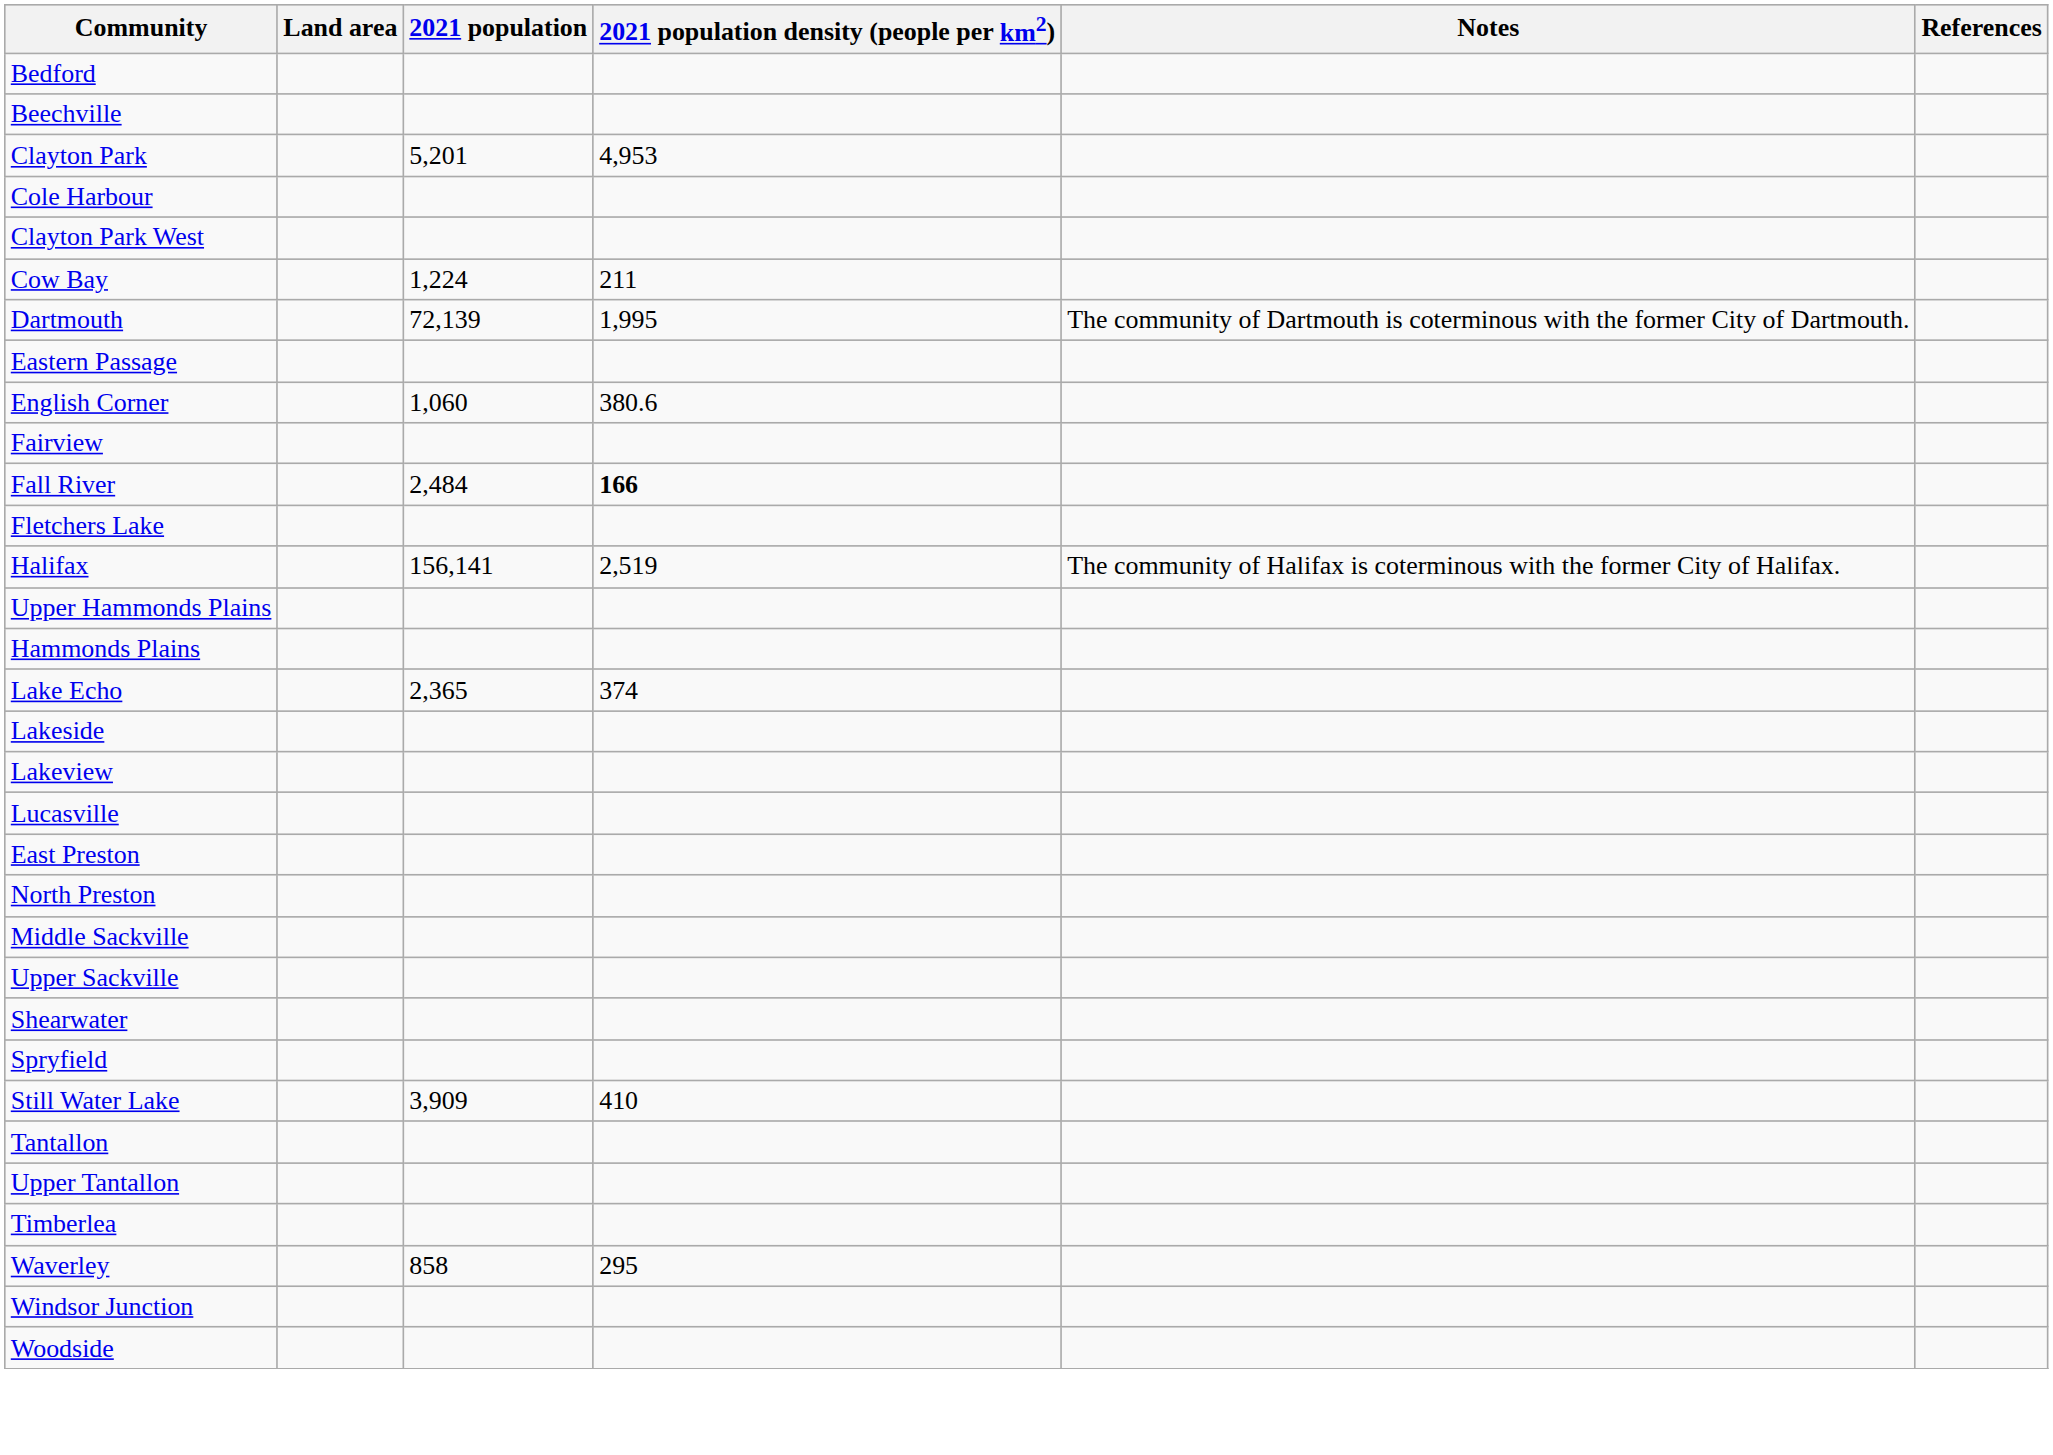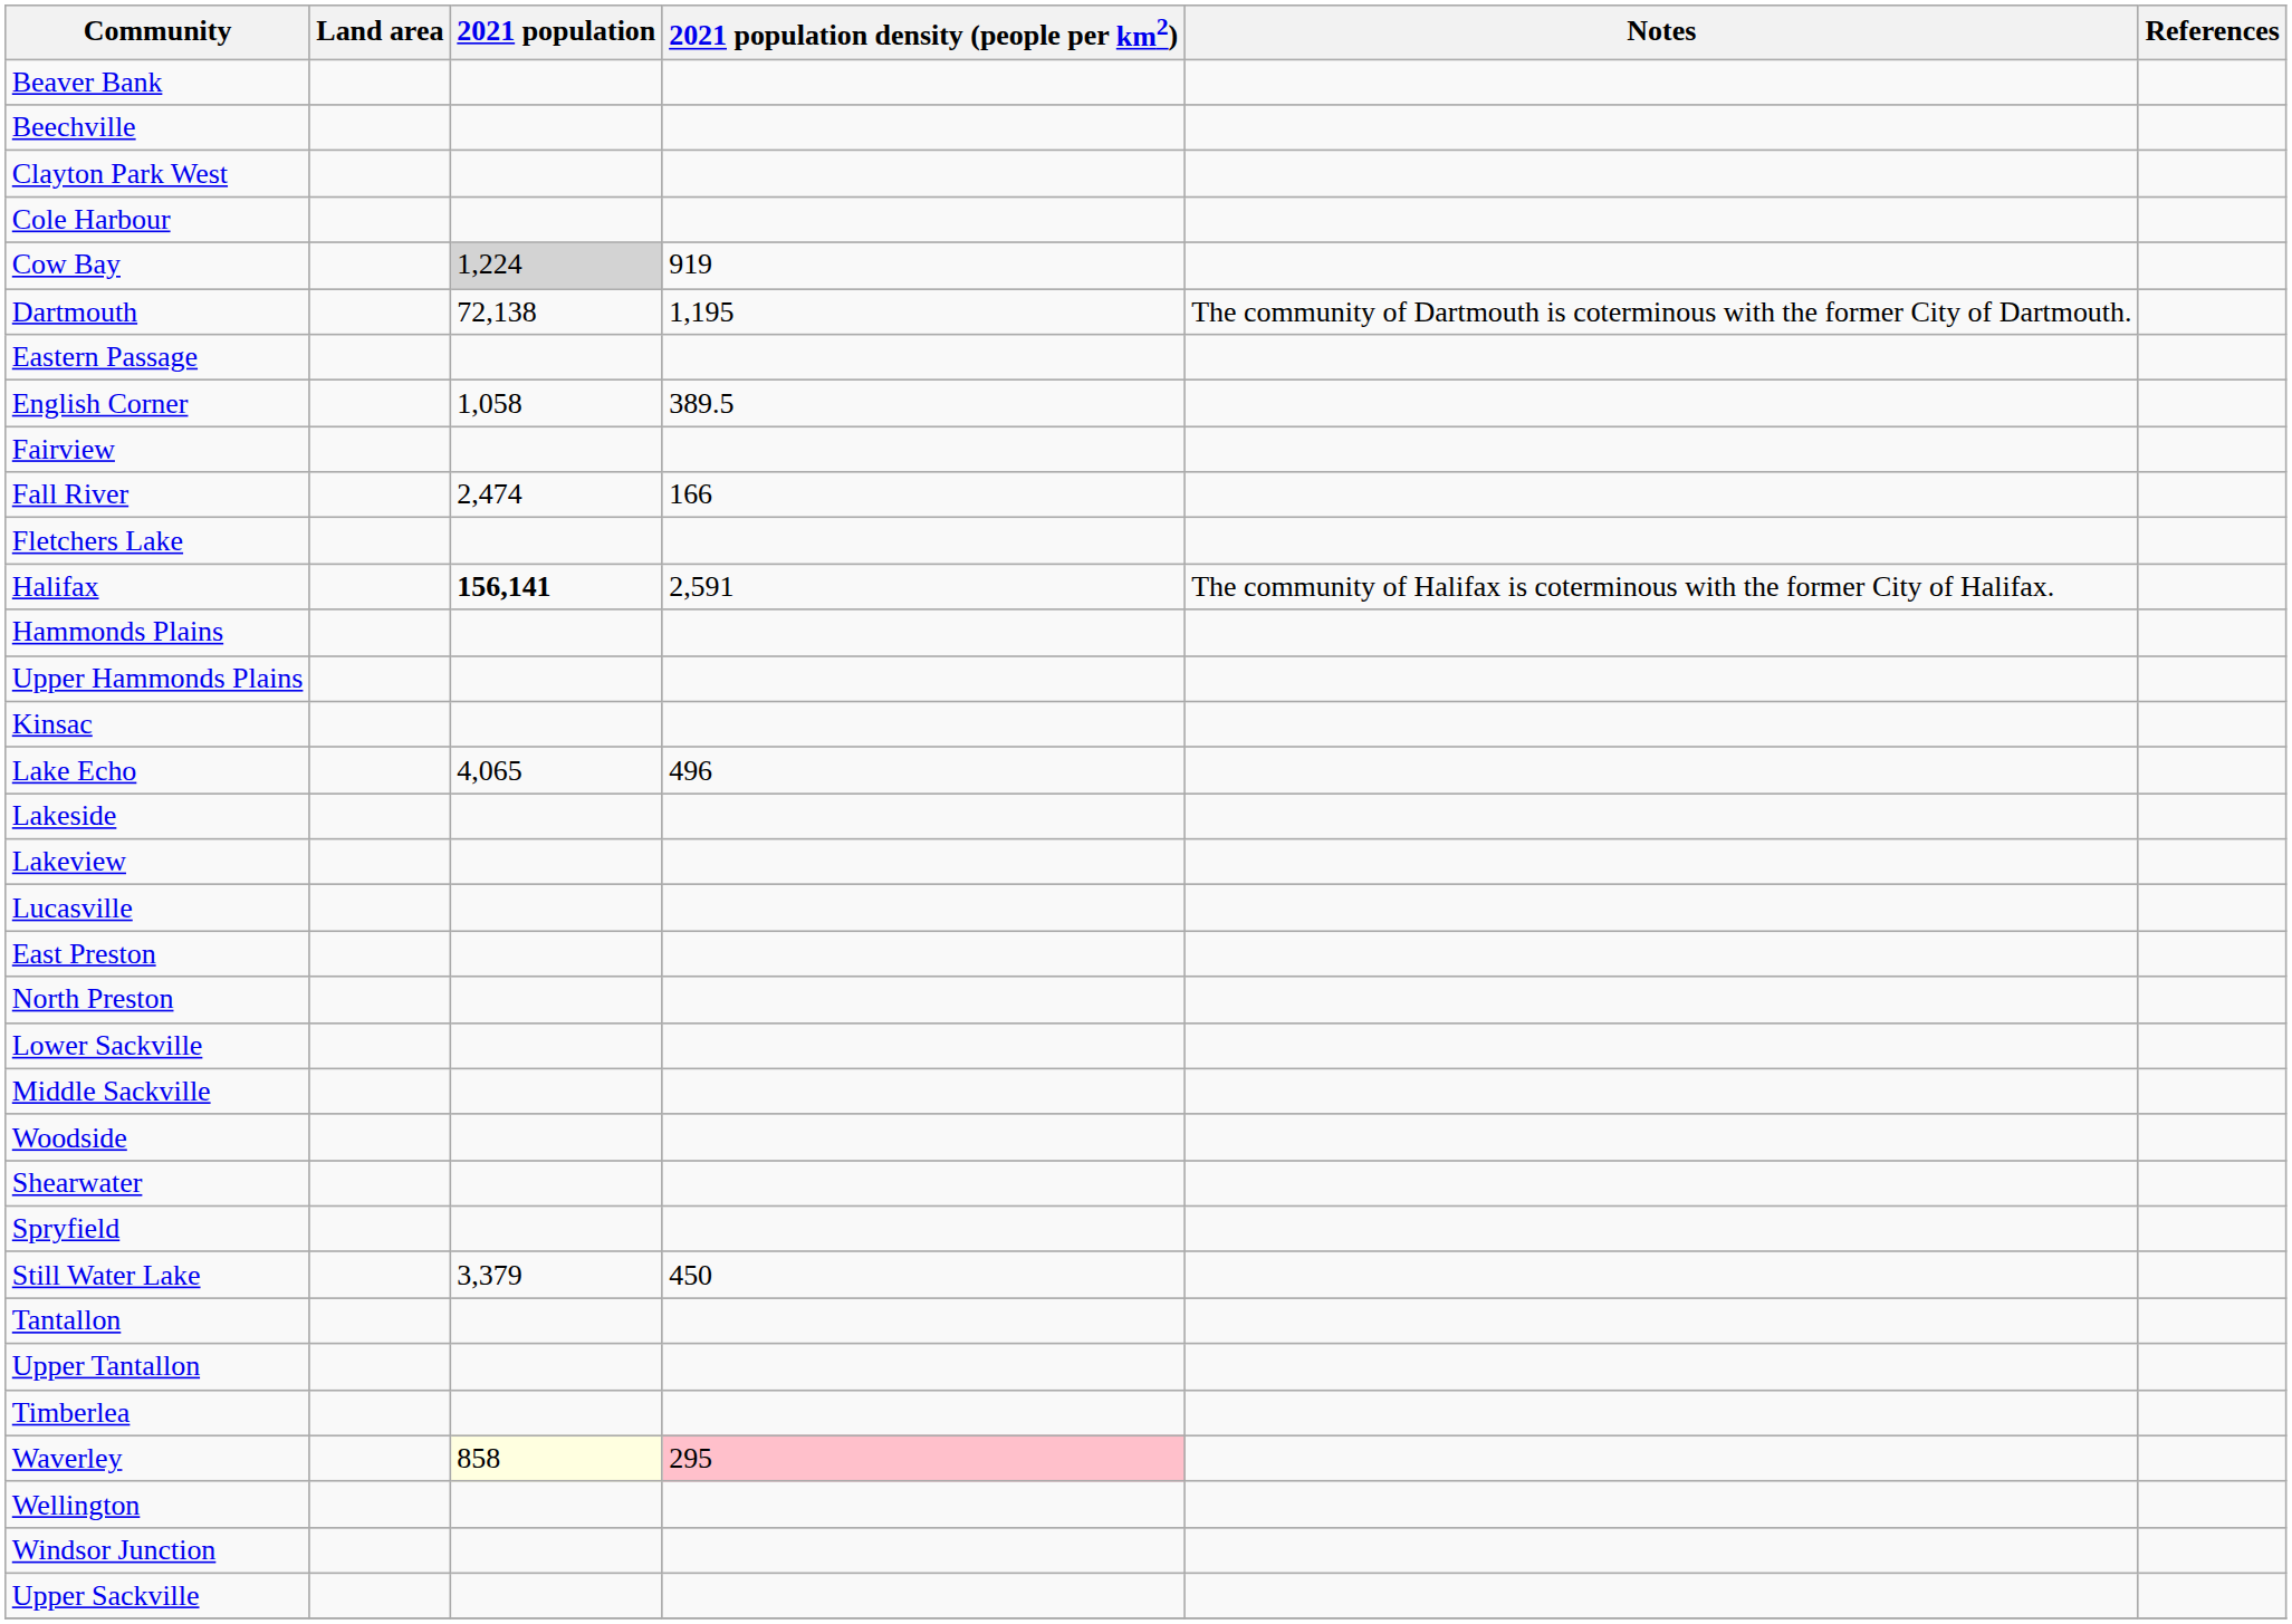+ row: Beaver Bank
- row: Bedford
- row: Clayton Park | 5,201 | 4,953
rows swapped: Clayton Park West <-> Cole Harbour
Cow Bay | 2021 population: no background -> lightgrey background
Cow Bay | 2021 population density (people per km2): 211 -> 919
Dartmouth | 2021 population: 72,139 -> 72,138
Dartmouth | 2021 population density (people per km2): 1,995 -> 1,195
English Corner | 2021 population: 1,060 -> 1,058
English Corner | 2021 population density (people per km2): 380.6 -> 389.5
Fall River | 2021 population: 2,484 -> 2,474
Fall River | 2021 population density (people per km2): bold -> normal
Halifax | 2021 population: normal -> bold
Halifax | 2021 population density (people per km2): 2,519 -> 2,591
rows swapped: Hammonds Plains <-> Upper Hammonds Plains
+ row: Kinsac
Lake Echo | 2021 population: 2,365 -> 4,065
Lake Echo | 2021 population density (people per km2): 374 -> 496
+ row: Lower Sackville
rows swapped: Upper Sackville <-> Woodside
Still Water Lake | 2021 population: 3,909 -> 3,379
Still Water Lake | 2021 population density (people per km2): 410 -> 450
Waverley | 2021 population: no background -> lightyellow background
Waverley | 2021 population density (people per km2): no background -> pink background
+ row: Wellington
